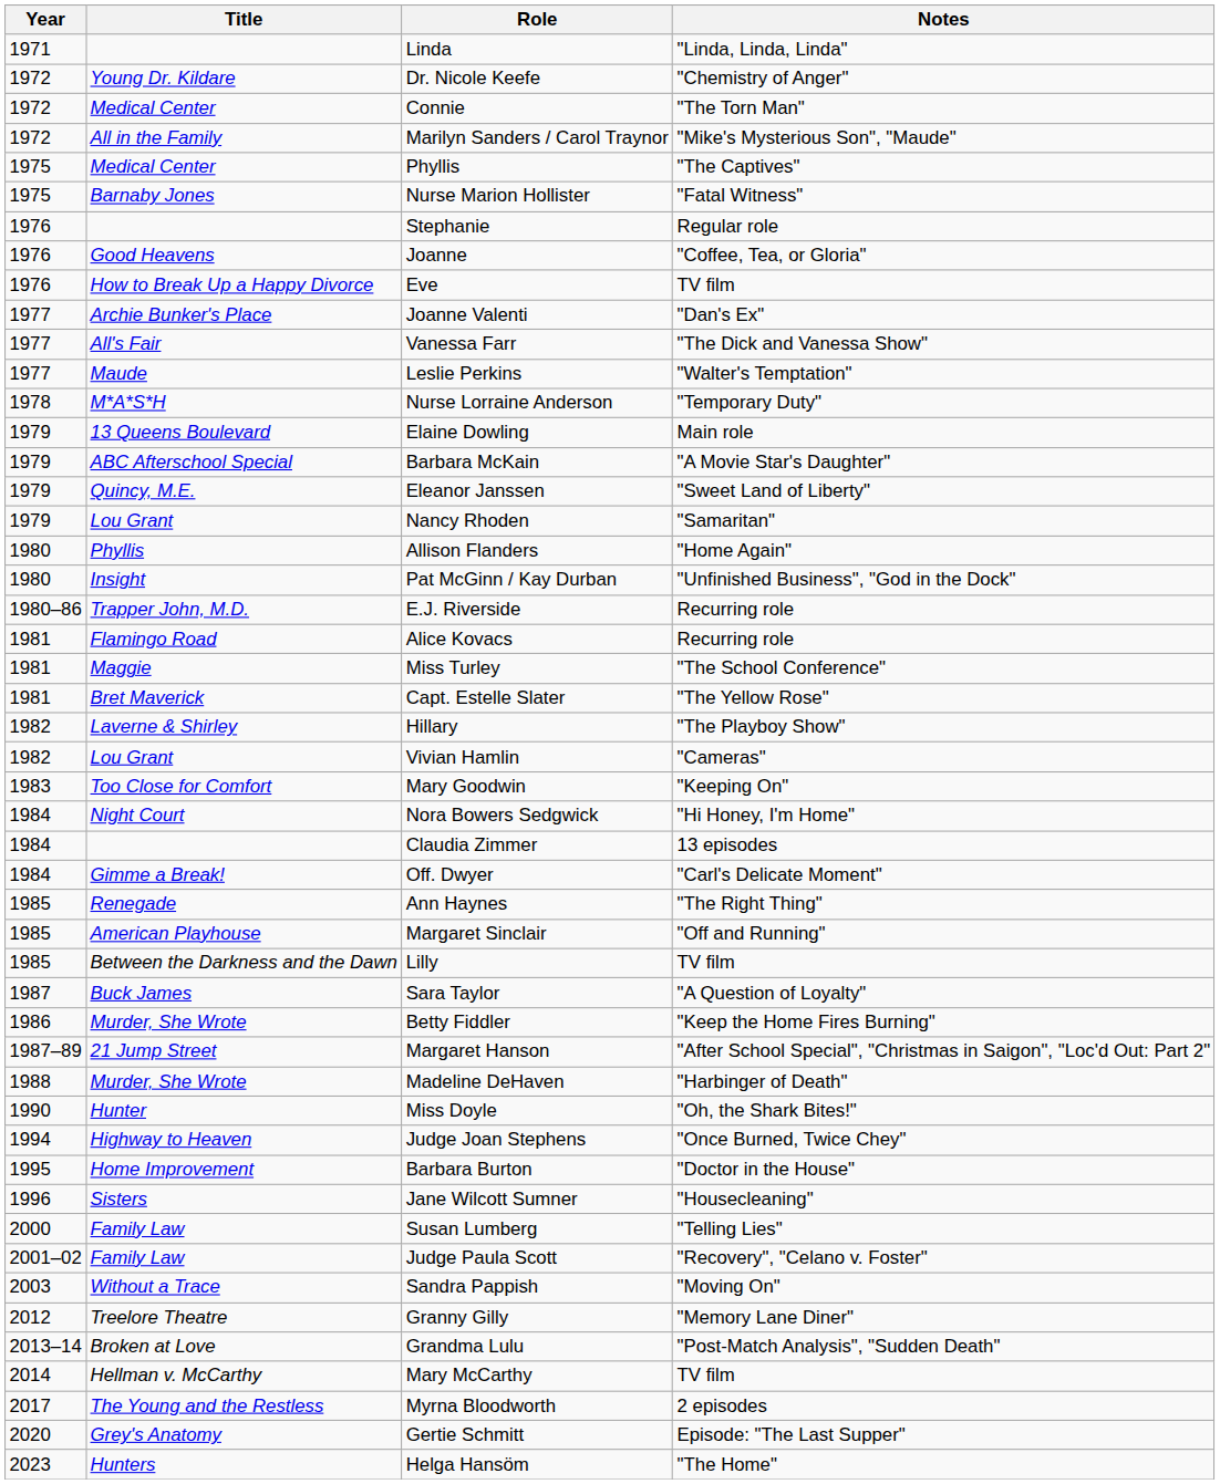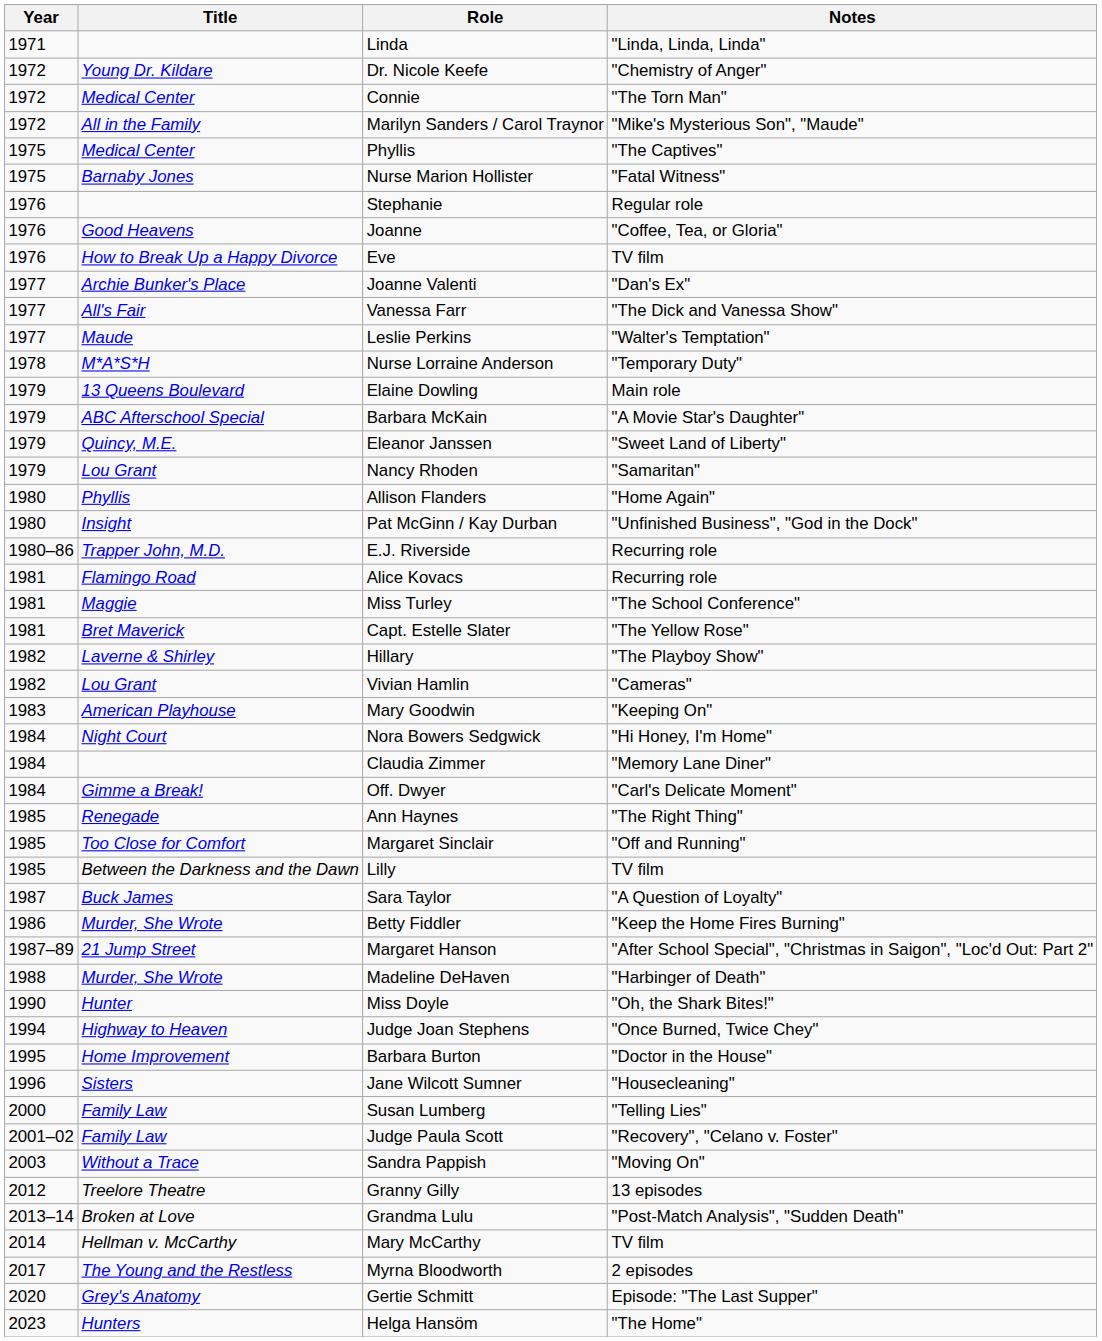Mary Goodwin | Title: Too Close for Comfort -> American Playhouse
Claudia Zimmer | Notes: 13 episodes -> "Memory Lane Diner"
Margaret Sinclair | Title: American Playhouse -> Too Close for Comfort
Granny Gilly | Notes: "Memory Lane Diner" -> 13 episodes
